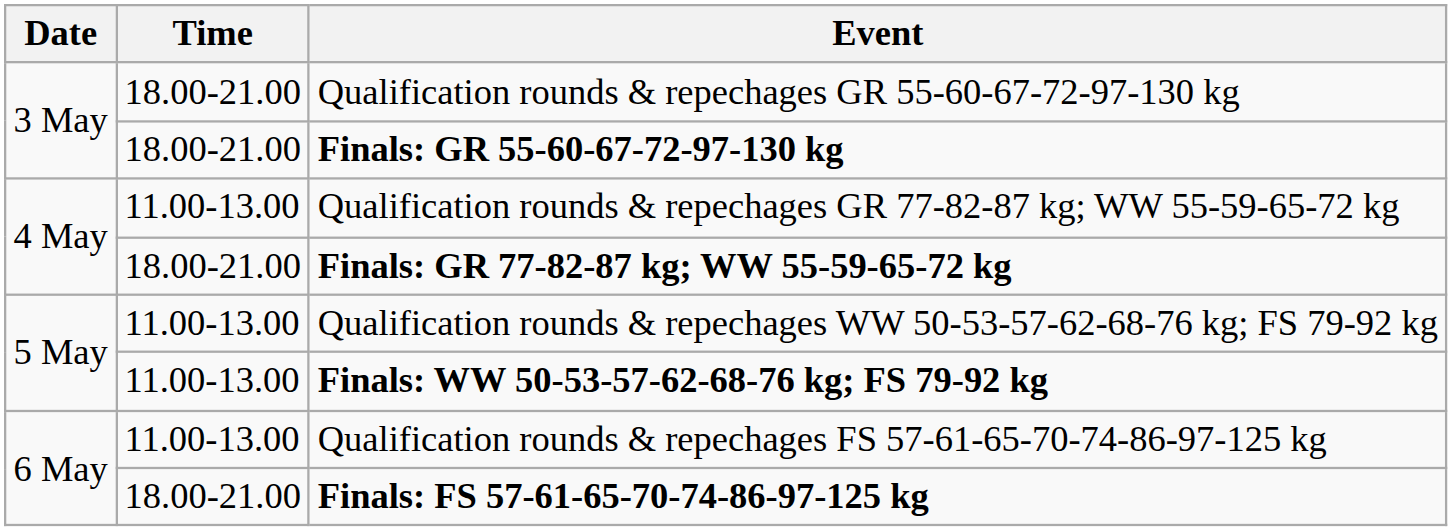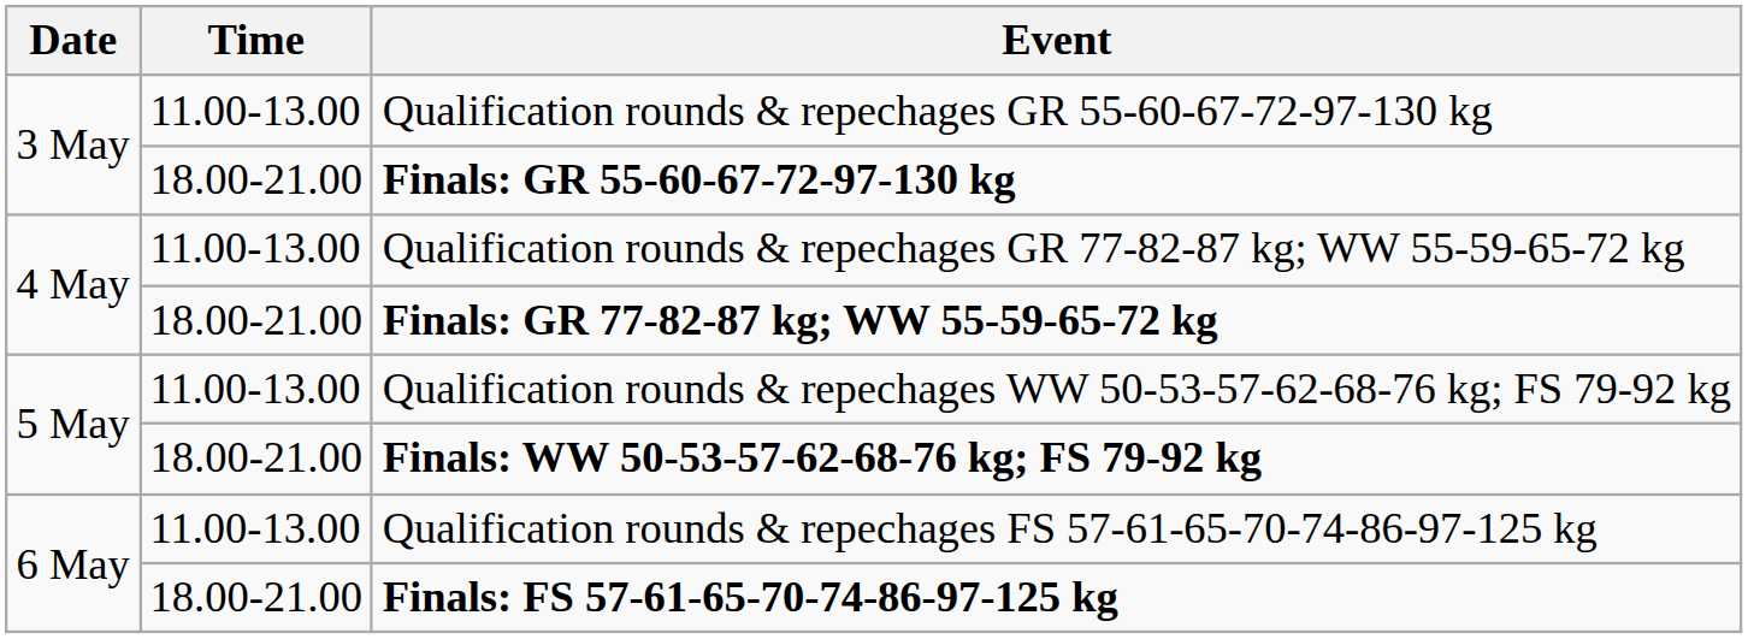Qualification rounds & repechages GR 55-60-67-72-97-130 kg | Time: 18.00-21.00 -> 11.00-13.00
Finals: WW 50-53-57-62-68-76 kg; FS 79-92 kg | Time: 11.00-13.00 -> 18.00-21.00
